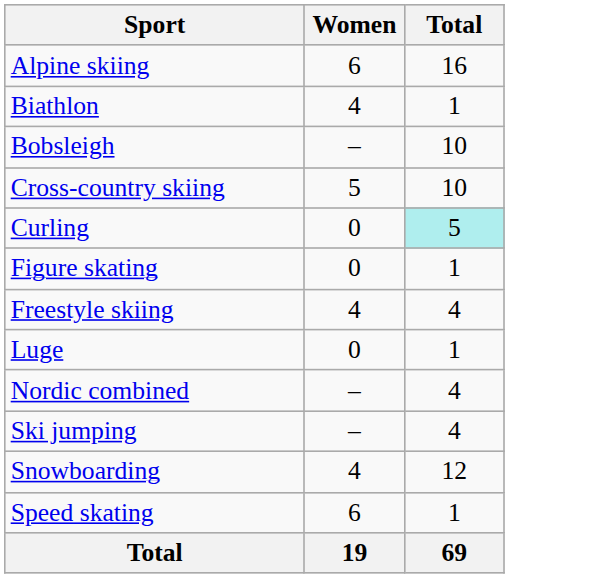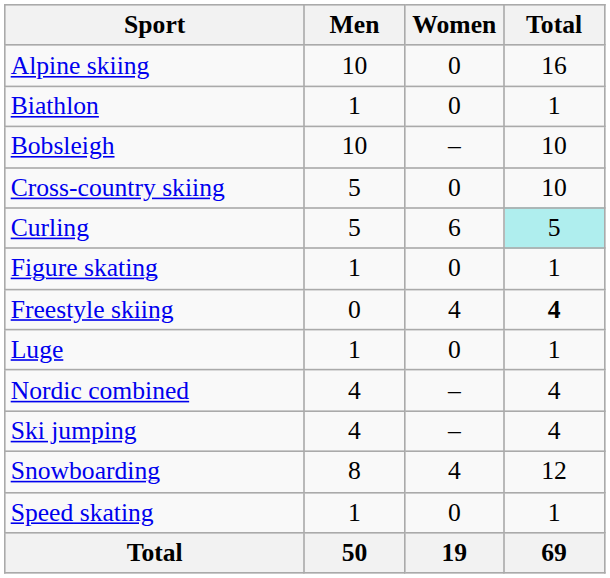+ column: Men | 10 | 1 | 10 | 5 | 5 | 1 | 0 | 1 | 4 | 4 | 8 | 1 | 50
Alpine skiing | Women: 6 -> 0
Biathlon | Women: 4 -> 0
Cross-country skiing | Women: 5 -> 0
Curling | Women: 0 -> 6
Freestyle skiing | Total: normal -> bold
Speed skating | Women: 6 -> 0
